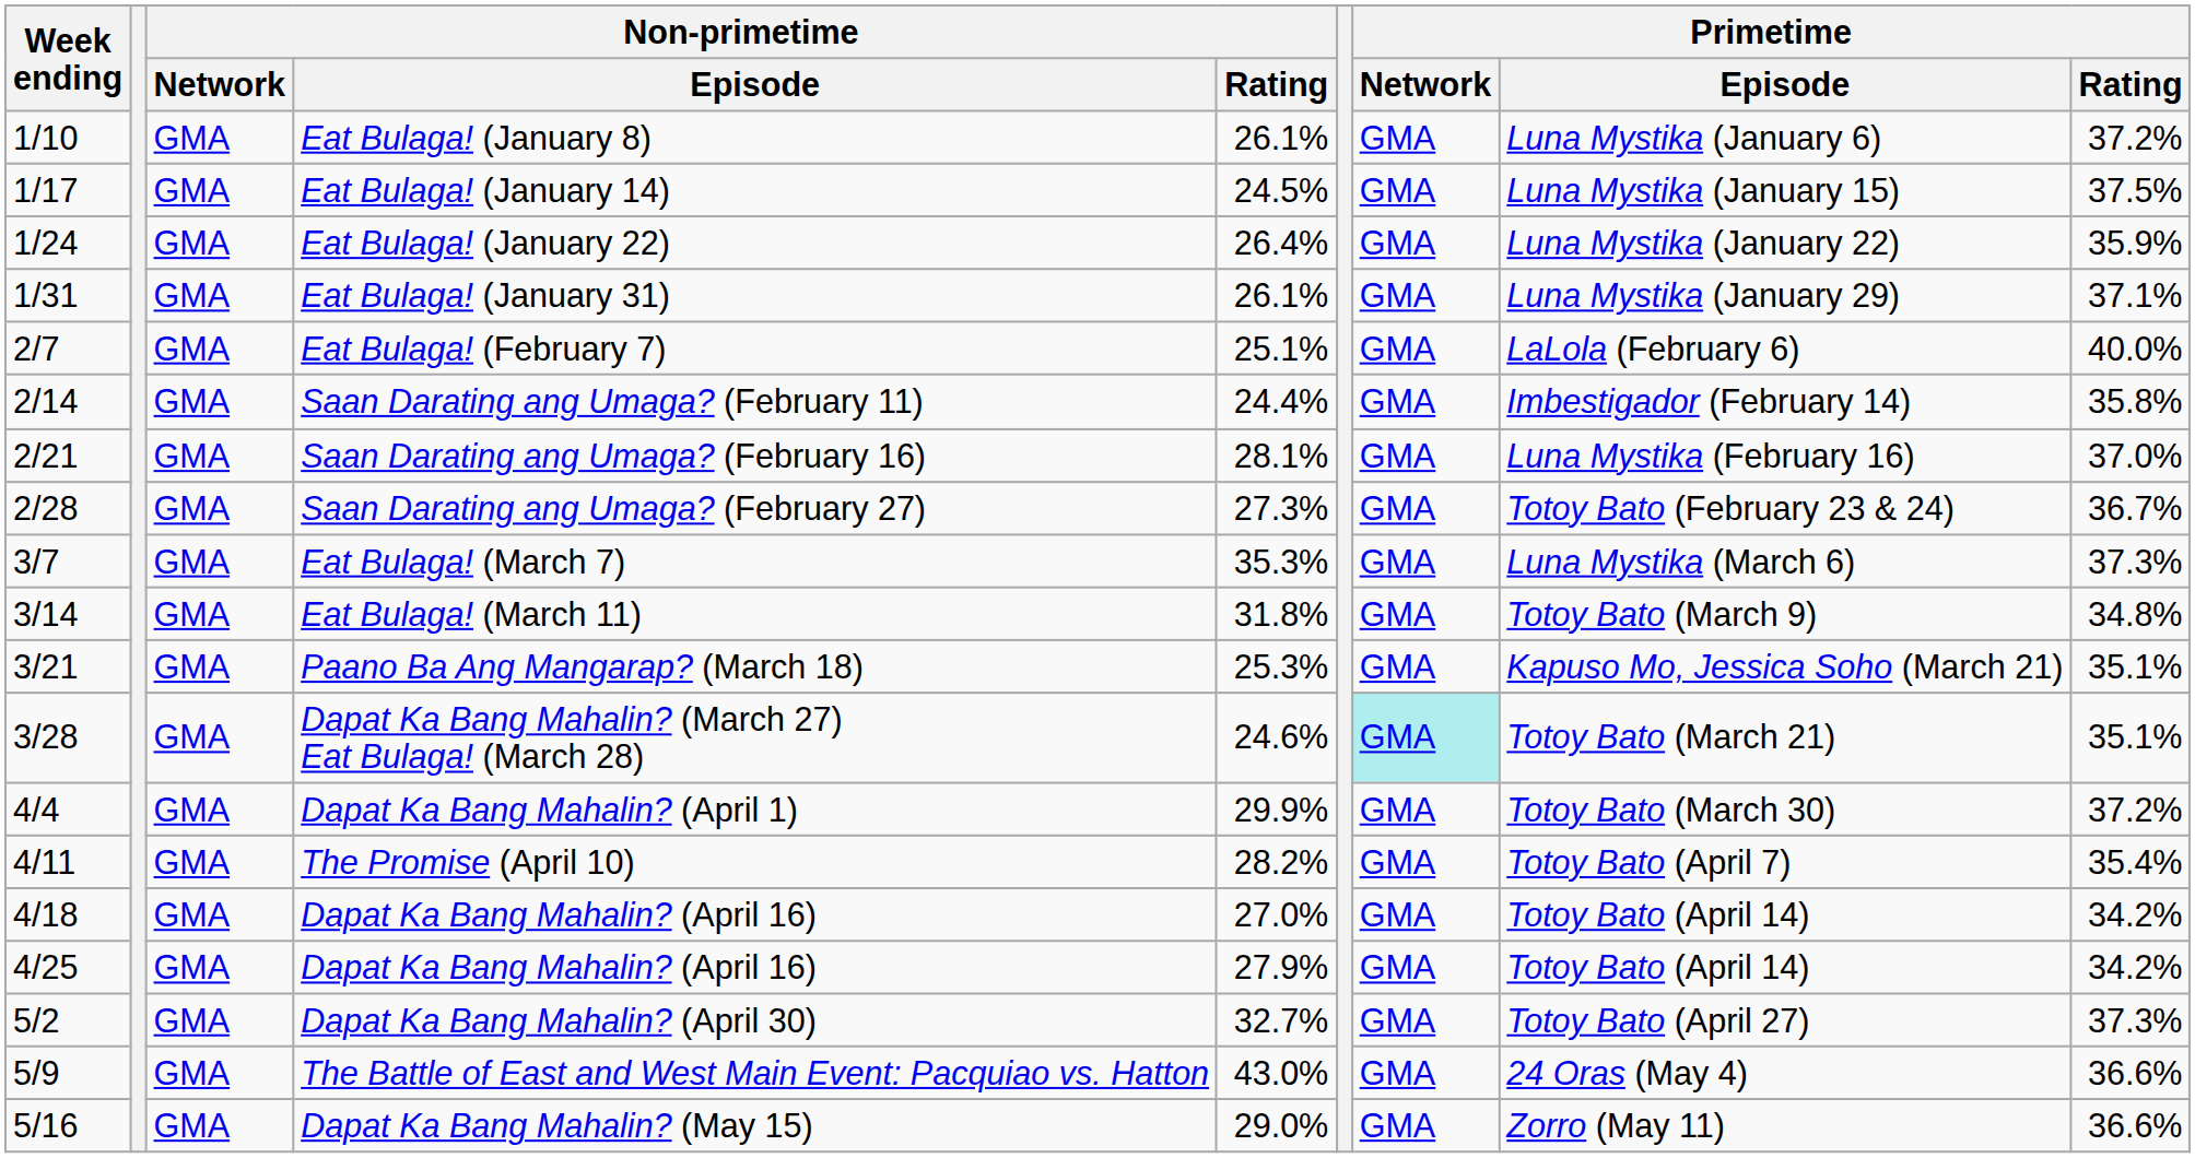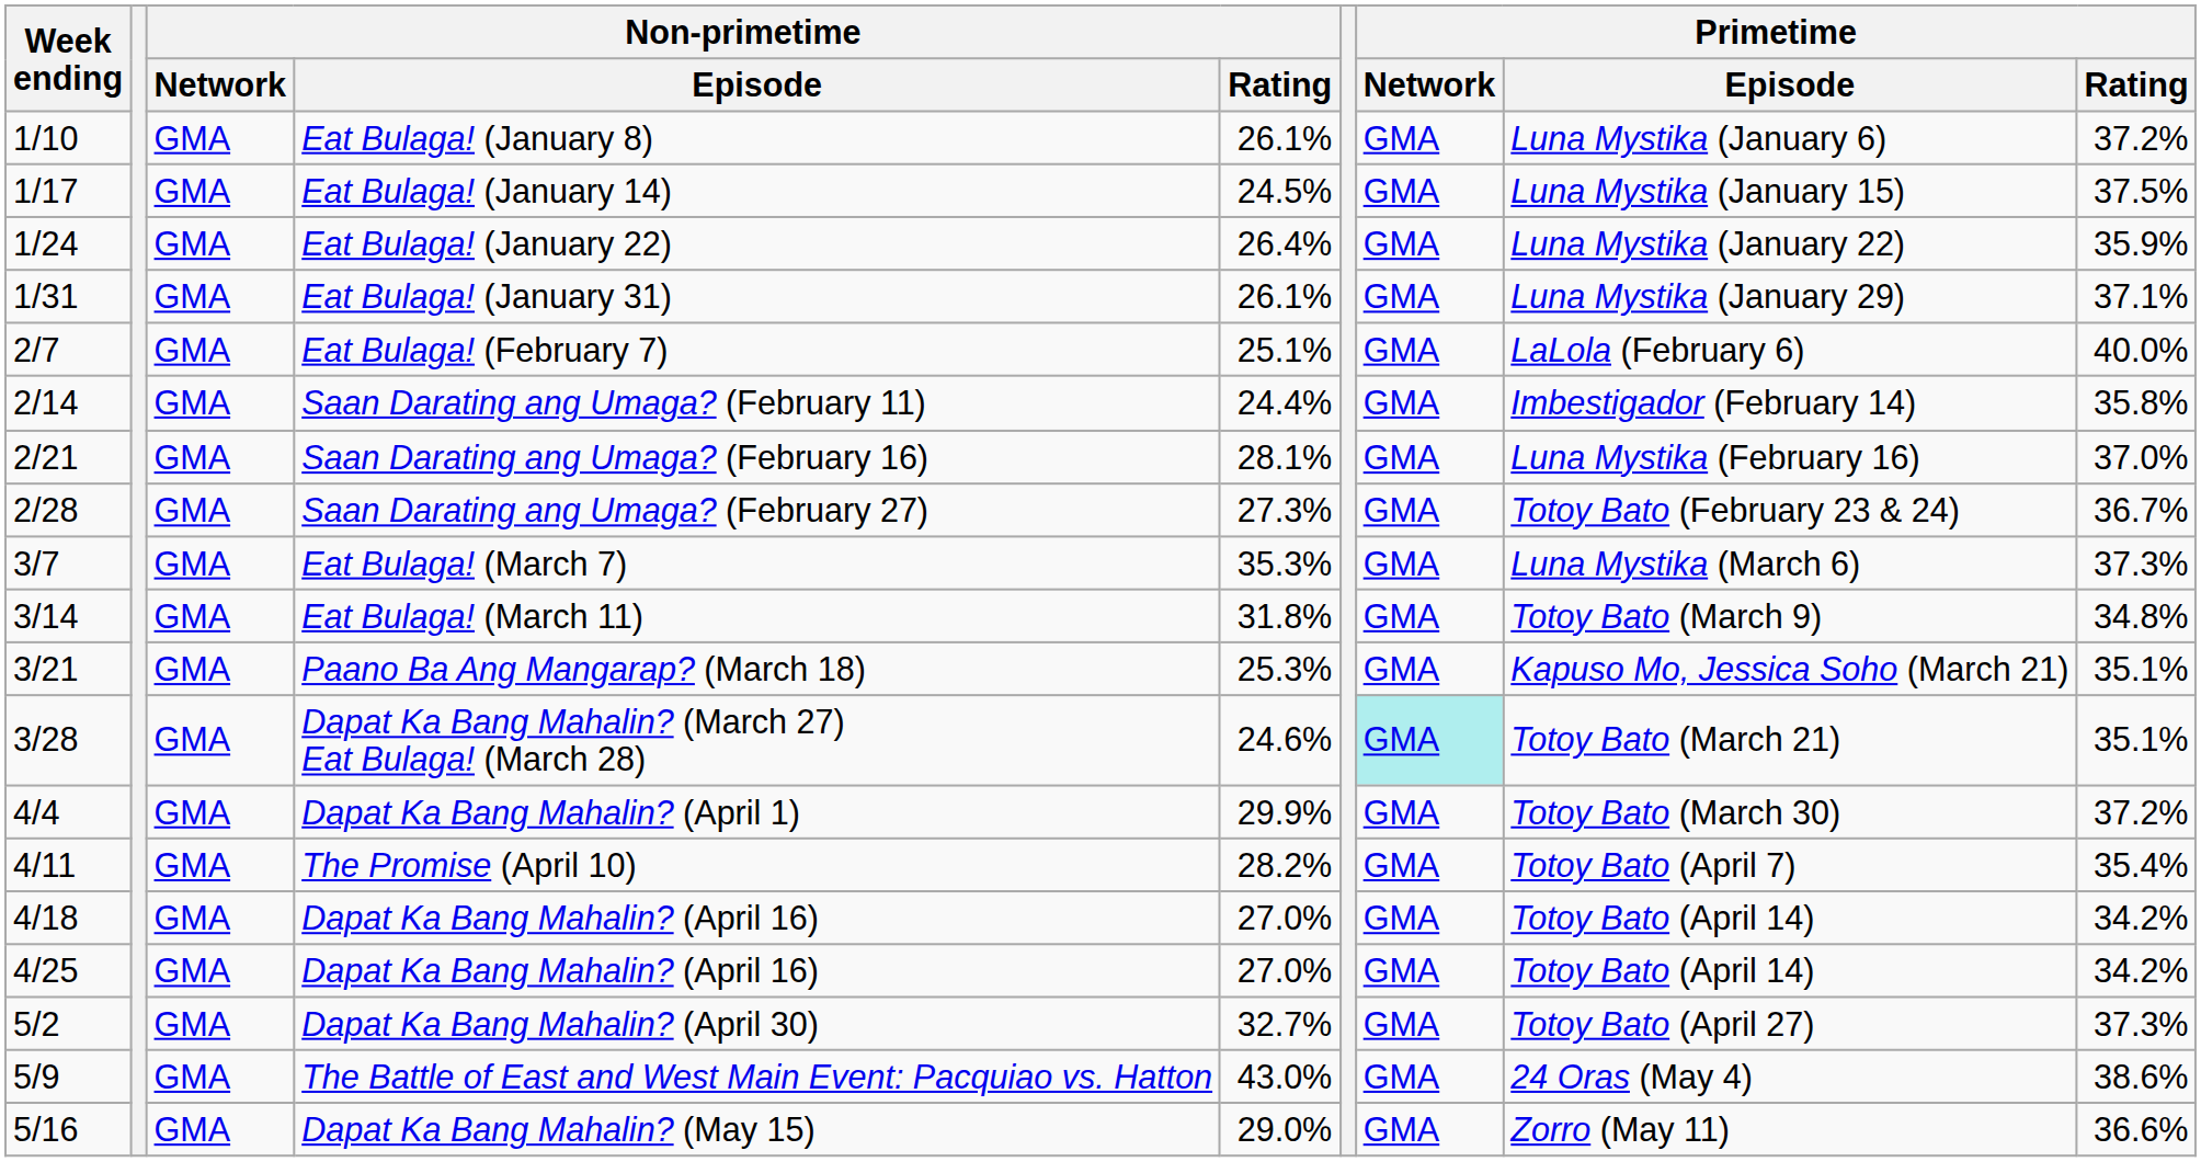4/25 / Dapat Ka Bang Mahalin? (April 16) | Non-primetime / Rating: 27.9% -> 27.0%
The Battle of East and West Main Event: Pacquiao vs. Hatton | Primetime / Rating: 36.6% -> 38.6%
